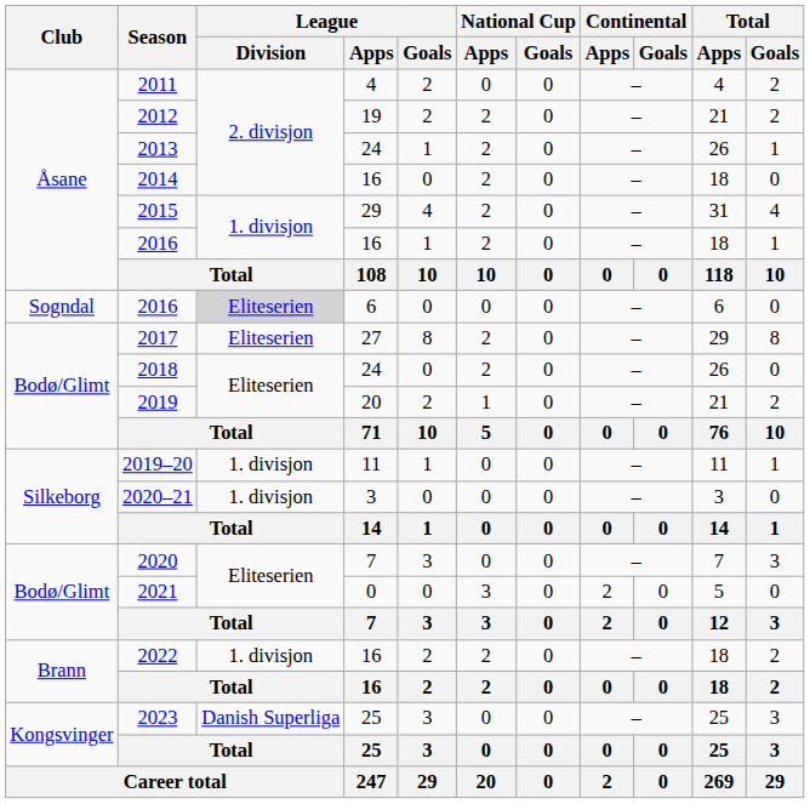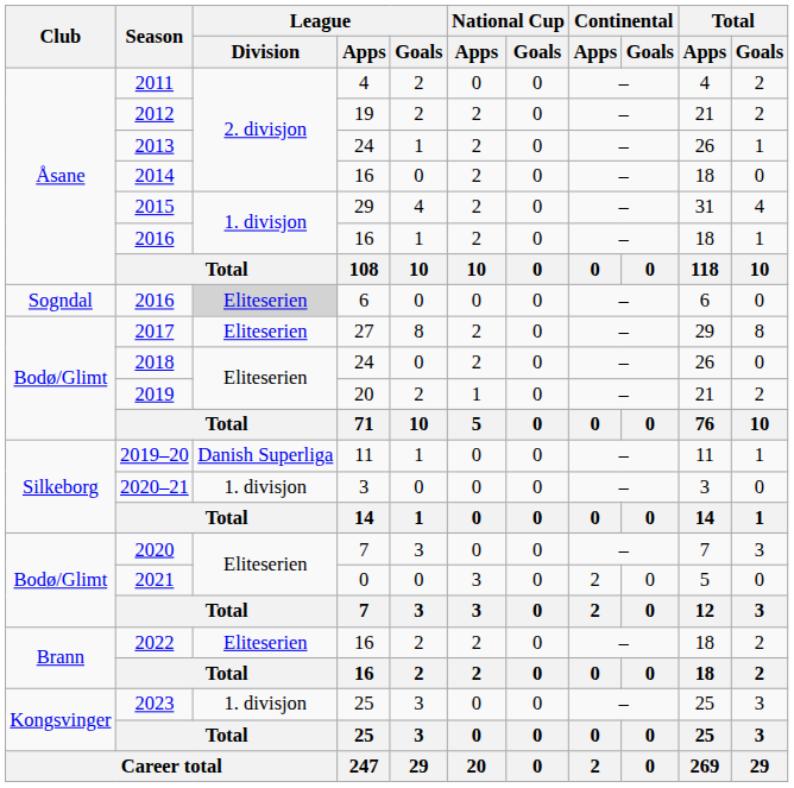2019–20 | League / Division: 1. divisjon -> Danish Superliga
2022 | League / Division: 1. divisjon -> Eliteserien
2023 | League / Division: Danish Superliga -> 1. divisjon
